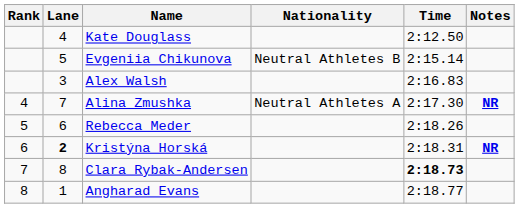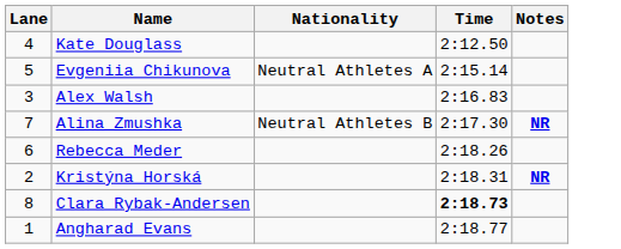- column: Rank | 4 | 5 | 6 | 7 | 8
Evgeniia Chikunova | Nationality: Neutral Athletes B -> Neutral Athletes A
Alina Zmushka | Nationality: Neutral Athletes A -> Neutral Athletes B
Kristýna Horská | Lane: bold -> normal
